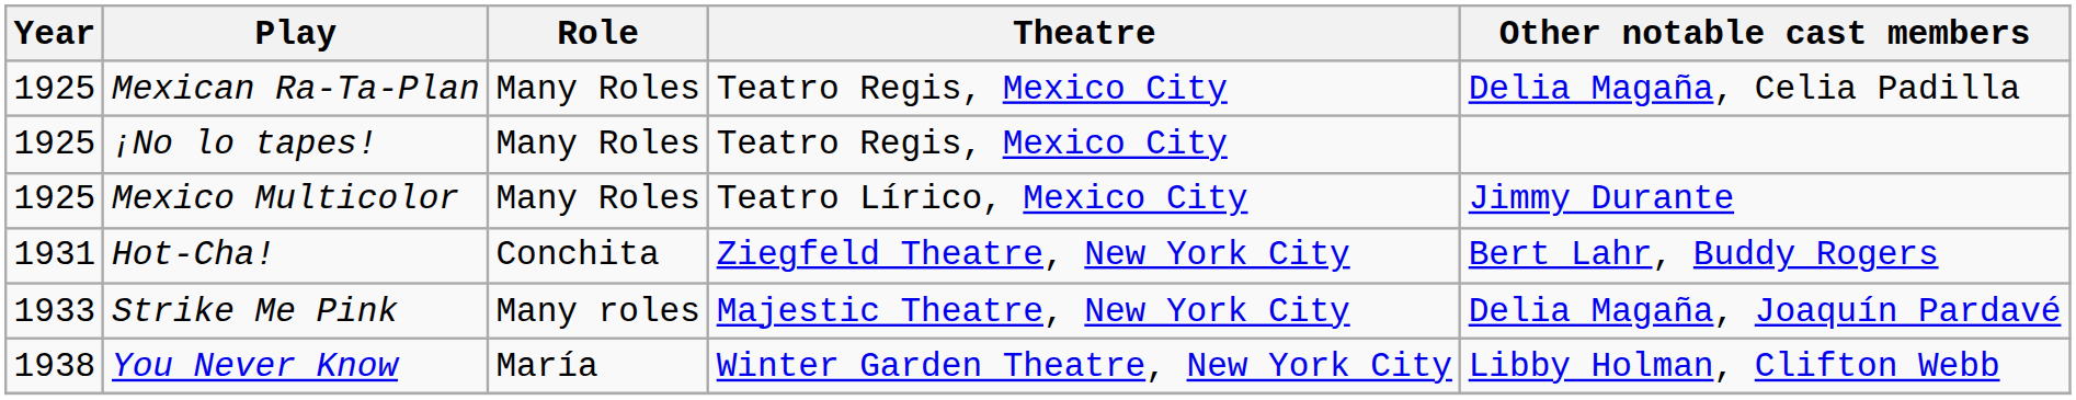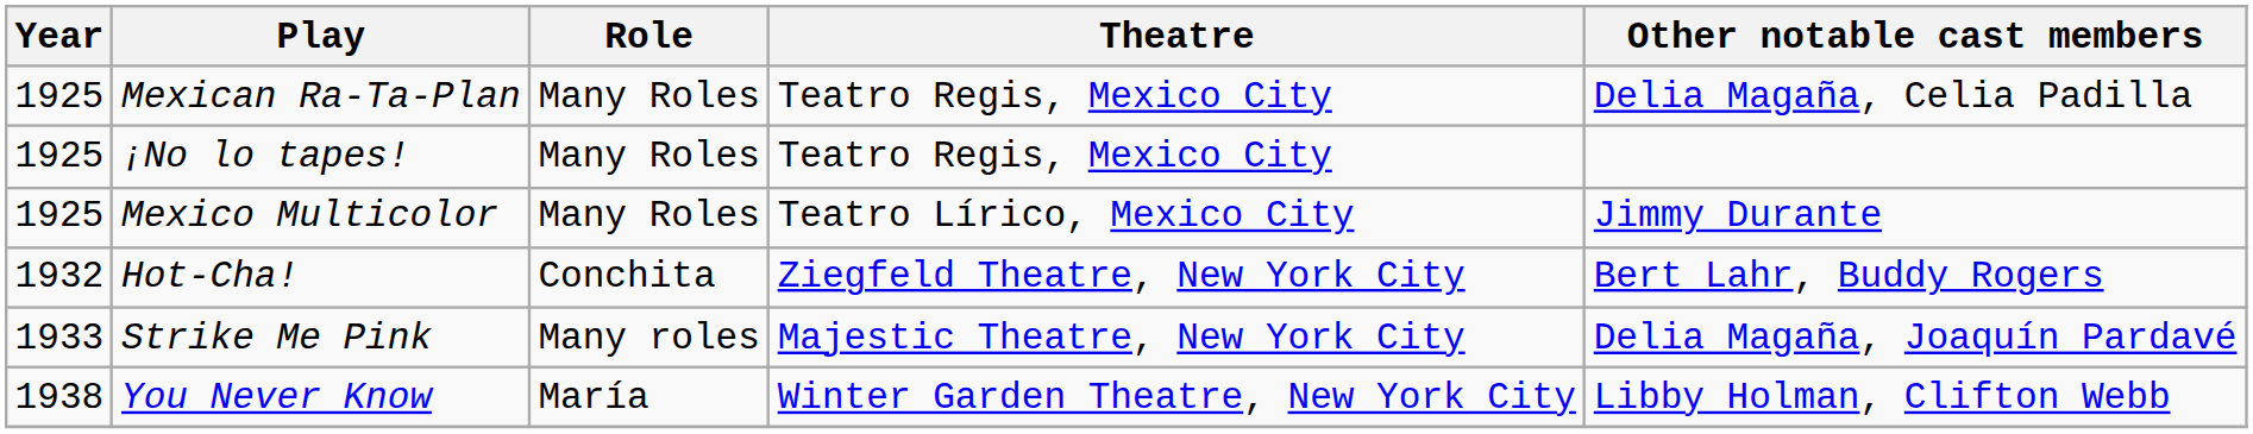Hot-Cha! | Year: 1931 -> 1932
